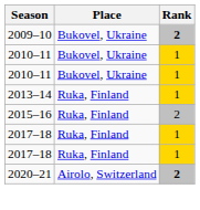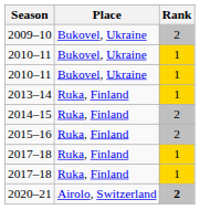2009–10 | Rank: bold -> normal
+ row: 2014–15 | Ruka, Finland | 2
